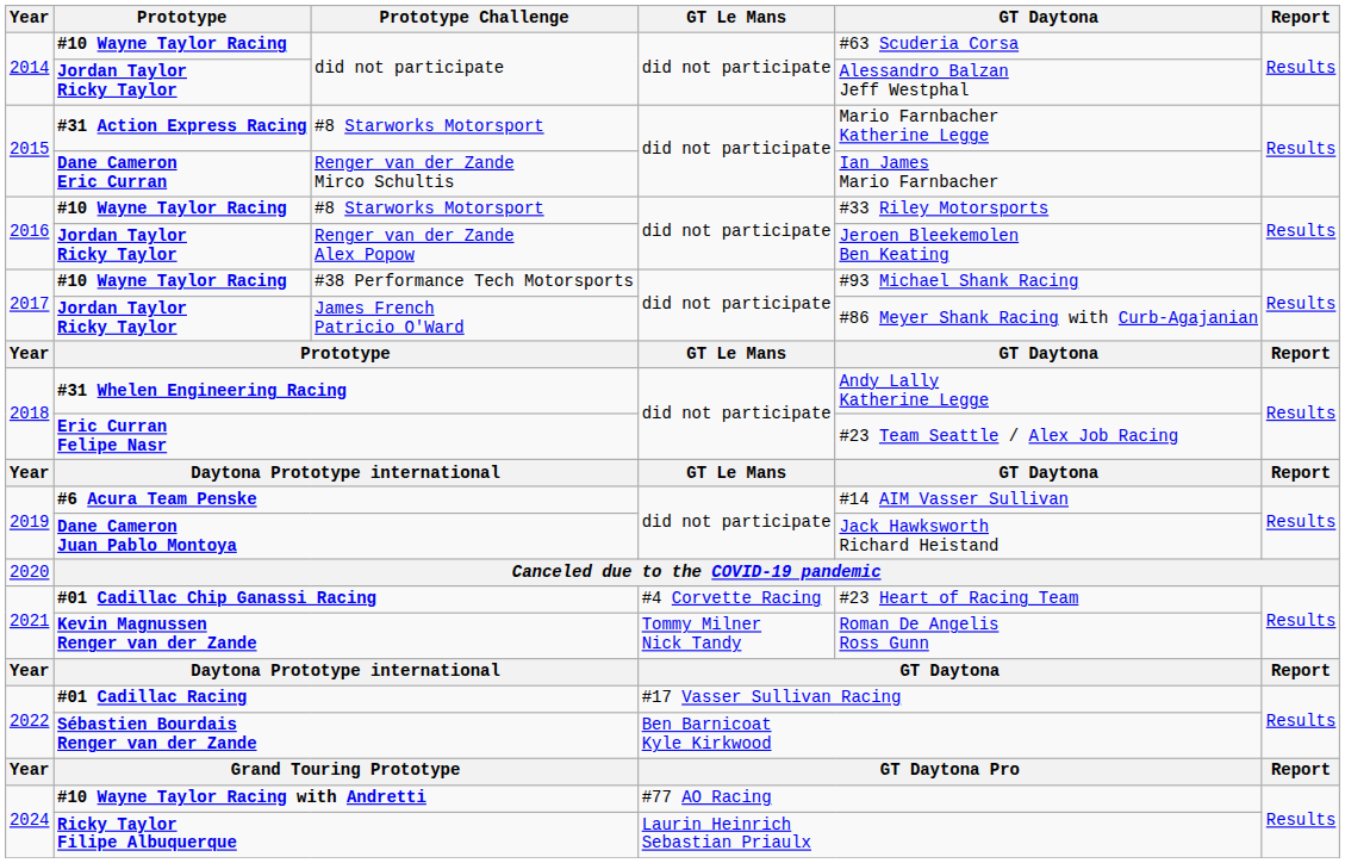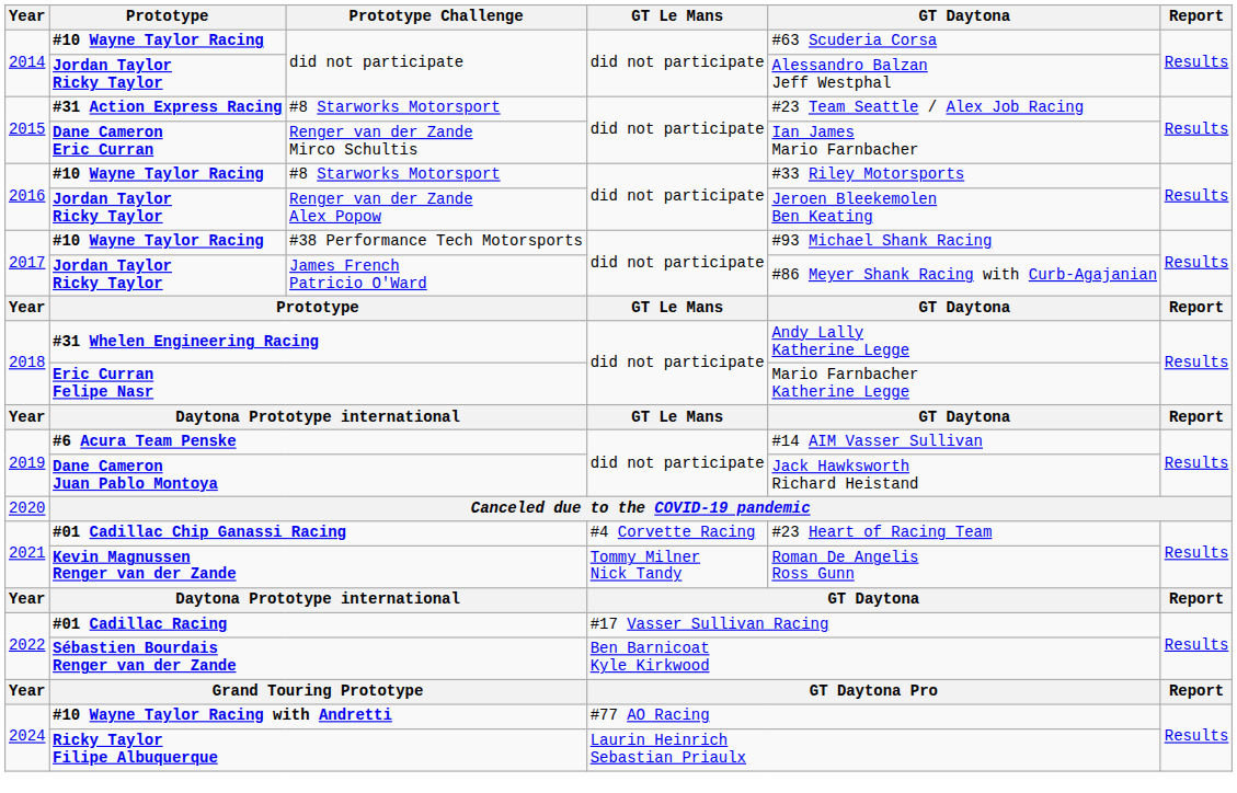#31 Action Express Racing / #8 Starworks Motorsport | GT Daytona: Mario Farnbacher Katherine Legge -> #23 Team Seattle / Alex Job Racing
Eric Curran Felipe Nasr | GT Daytona: #23 Team Seattle / Alex Job Racing -> Mario Farnbacher Katherine Legge
